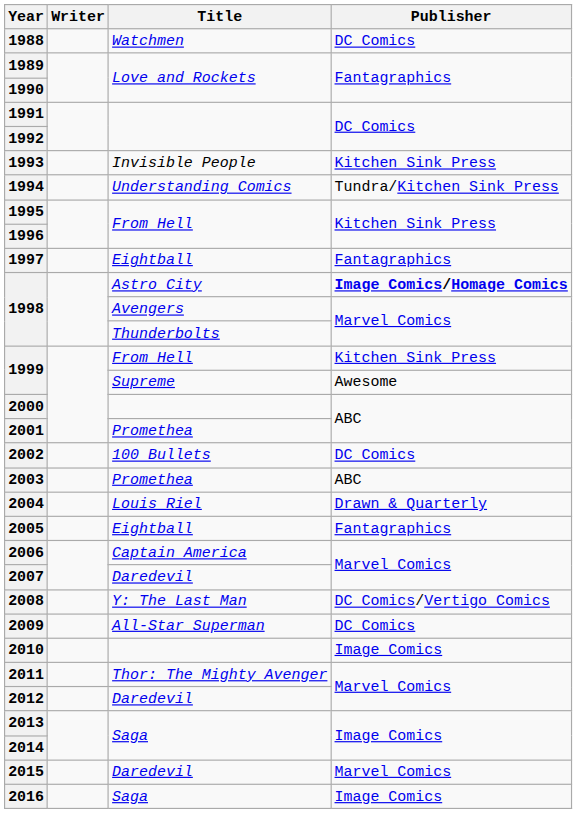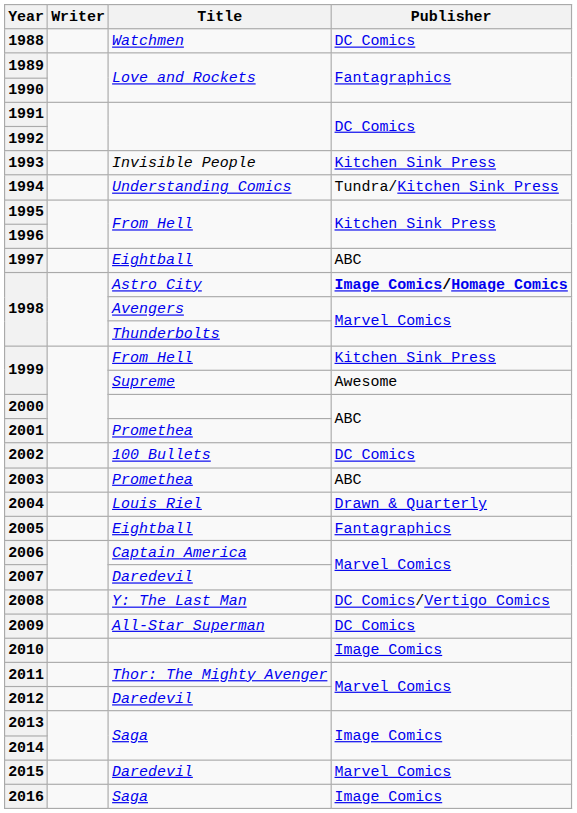1997 | Publisher: Fantagraphics -> ABC
